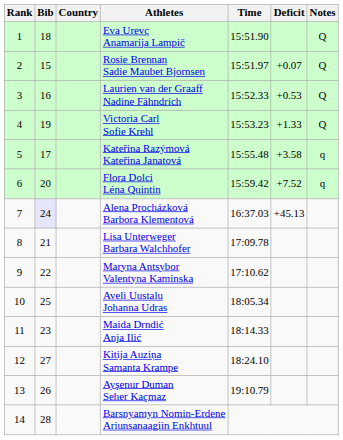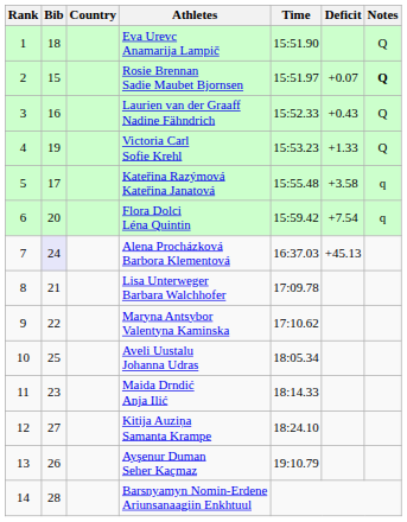Rosie Brennan Sadie Maubet Bjornsen | Notes: normal -> bold
Laurien van der Graaff Nadine Fähndrich | Deficit: +0.53 -> +0.43
Flora Dolci Léna Quintin | Deficit: +7.52 -> +7.54
